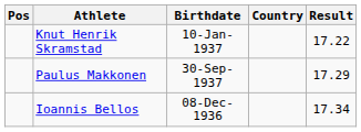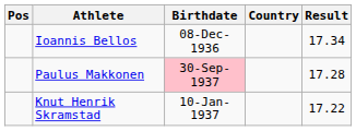rows swapped: Knut Henrik Skramstad <-> Ioannis Bellos
Paulus Makkonen | Birthdate: no background -> pink background
Paulus Makkonen | Result: 17.29 -> 17.28
